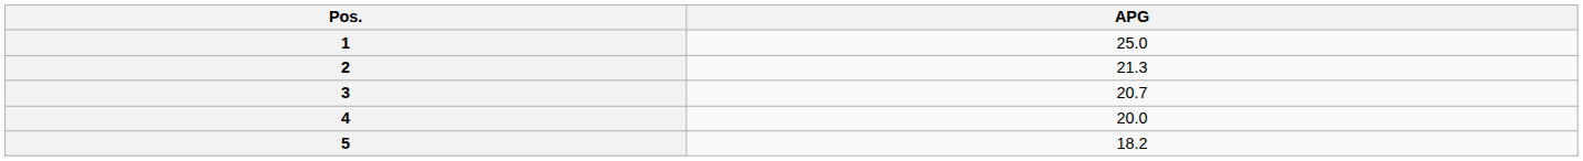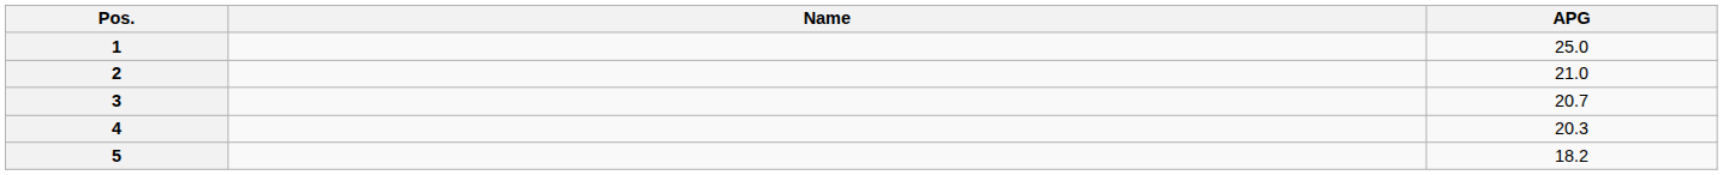+ column: Name
2 | APG: 21.3 -> 21.0
4 | APG: 20.0 -> 20.3
